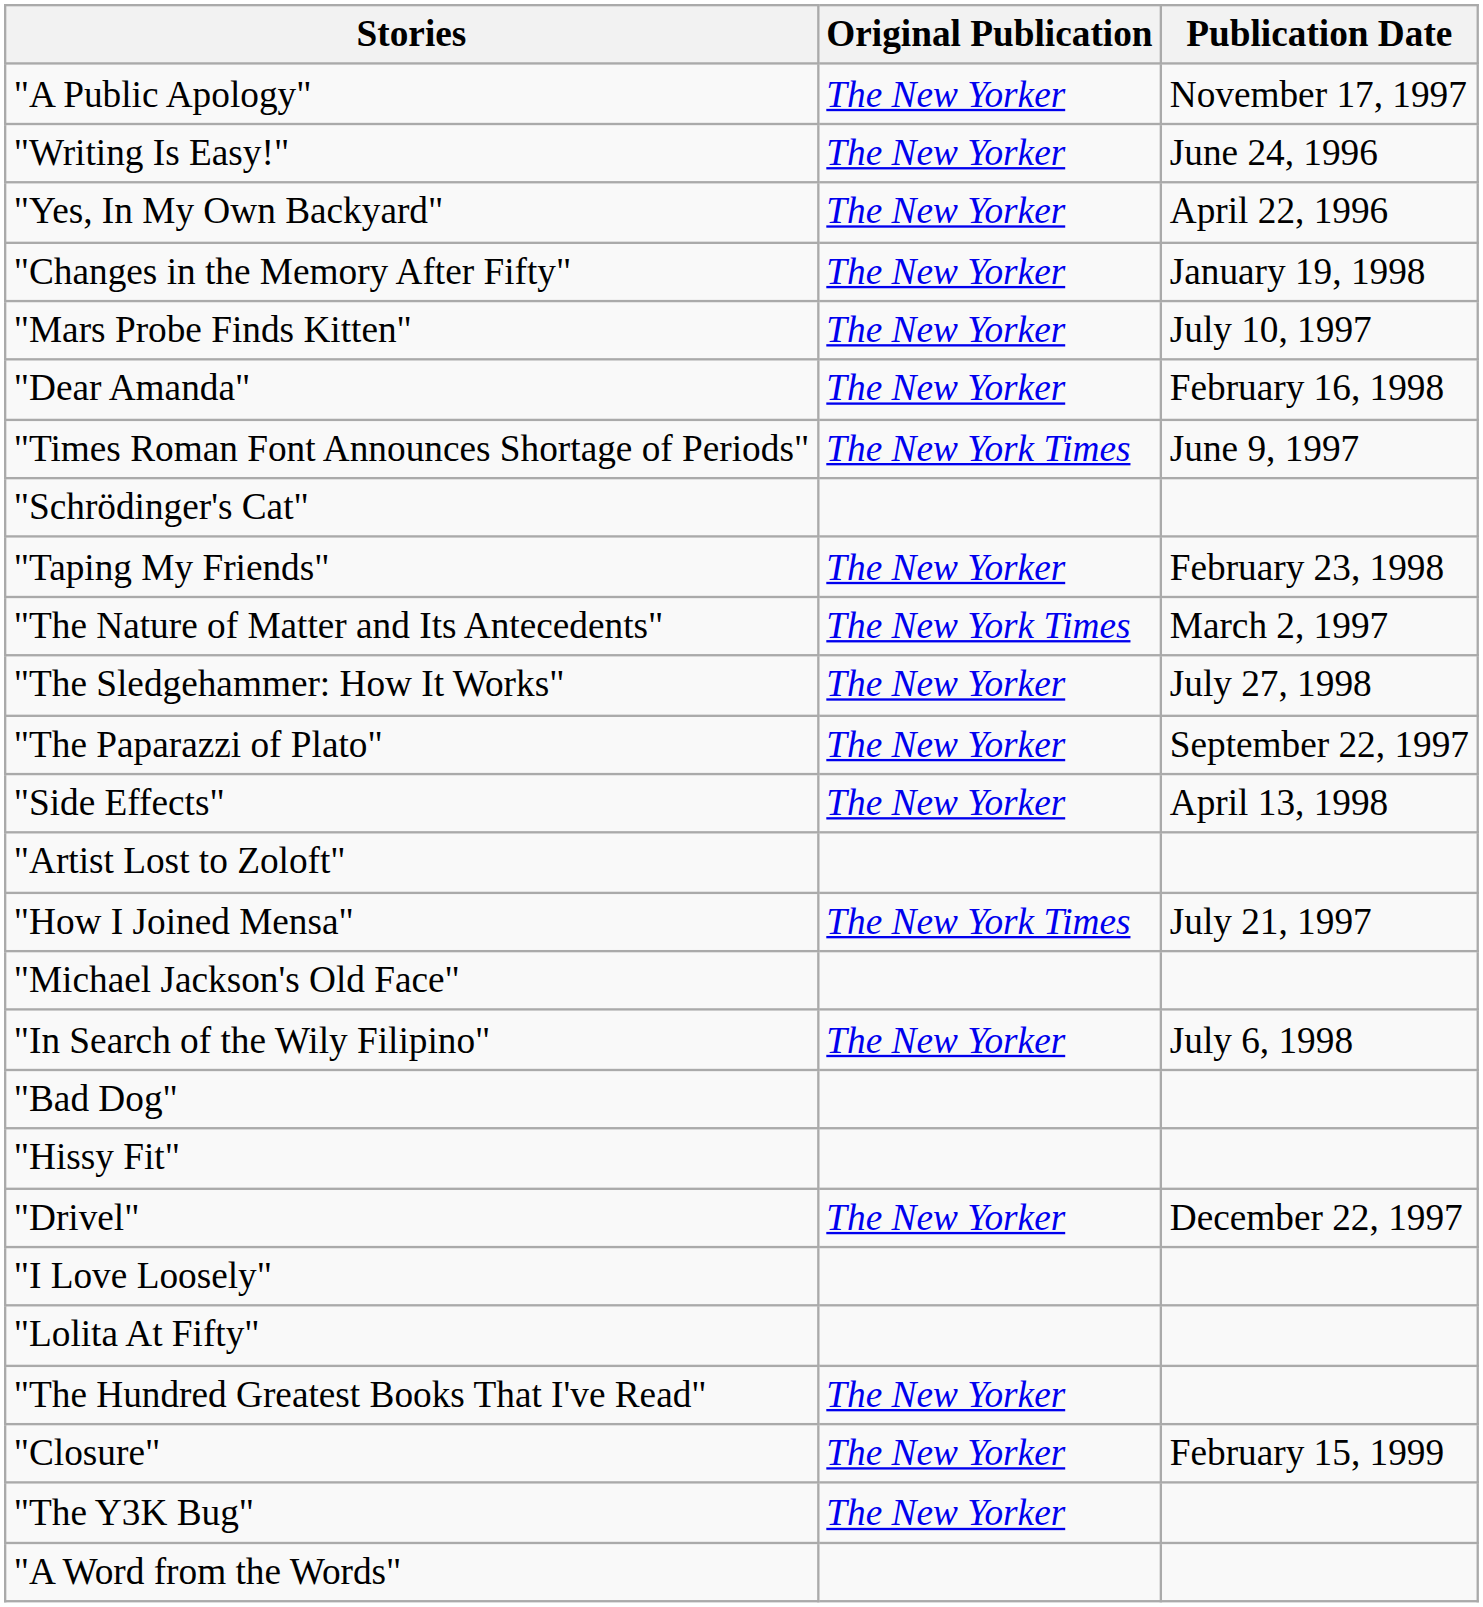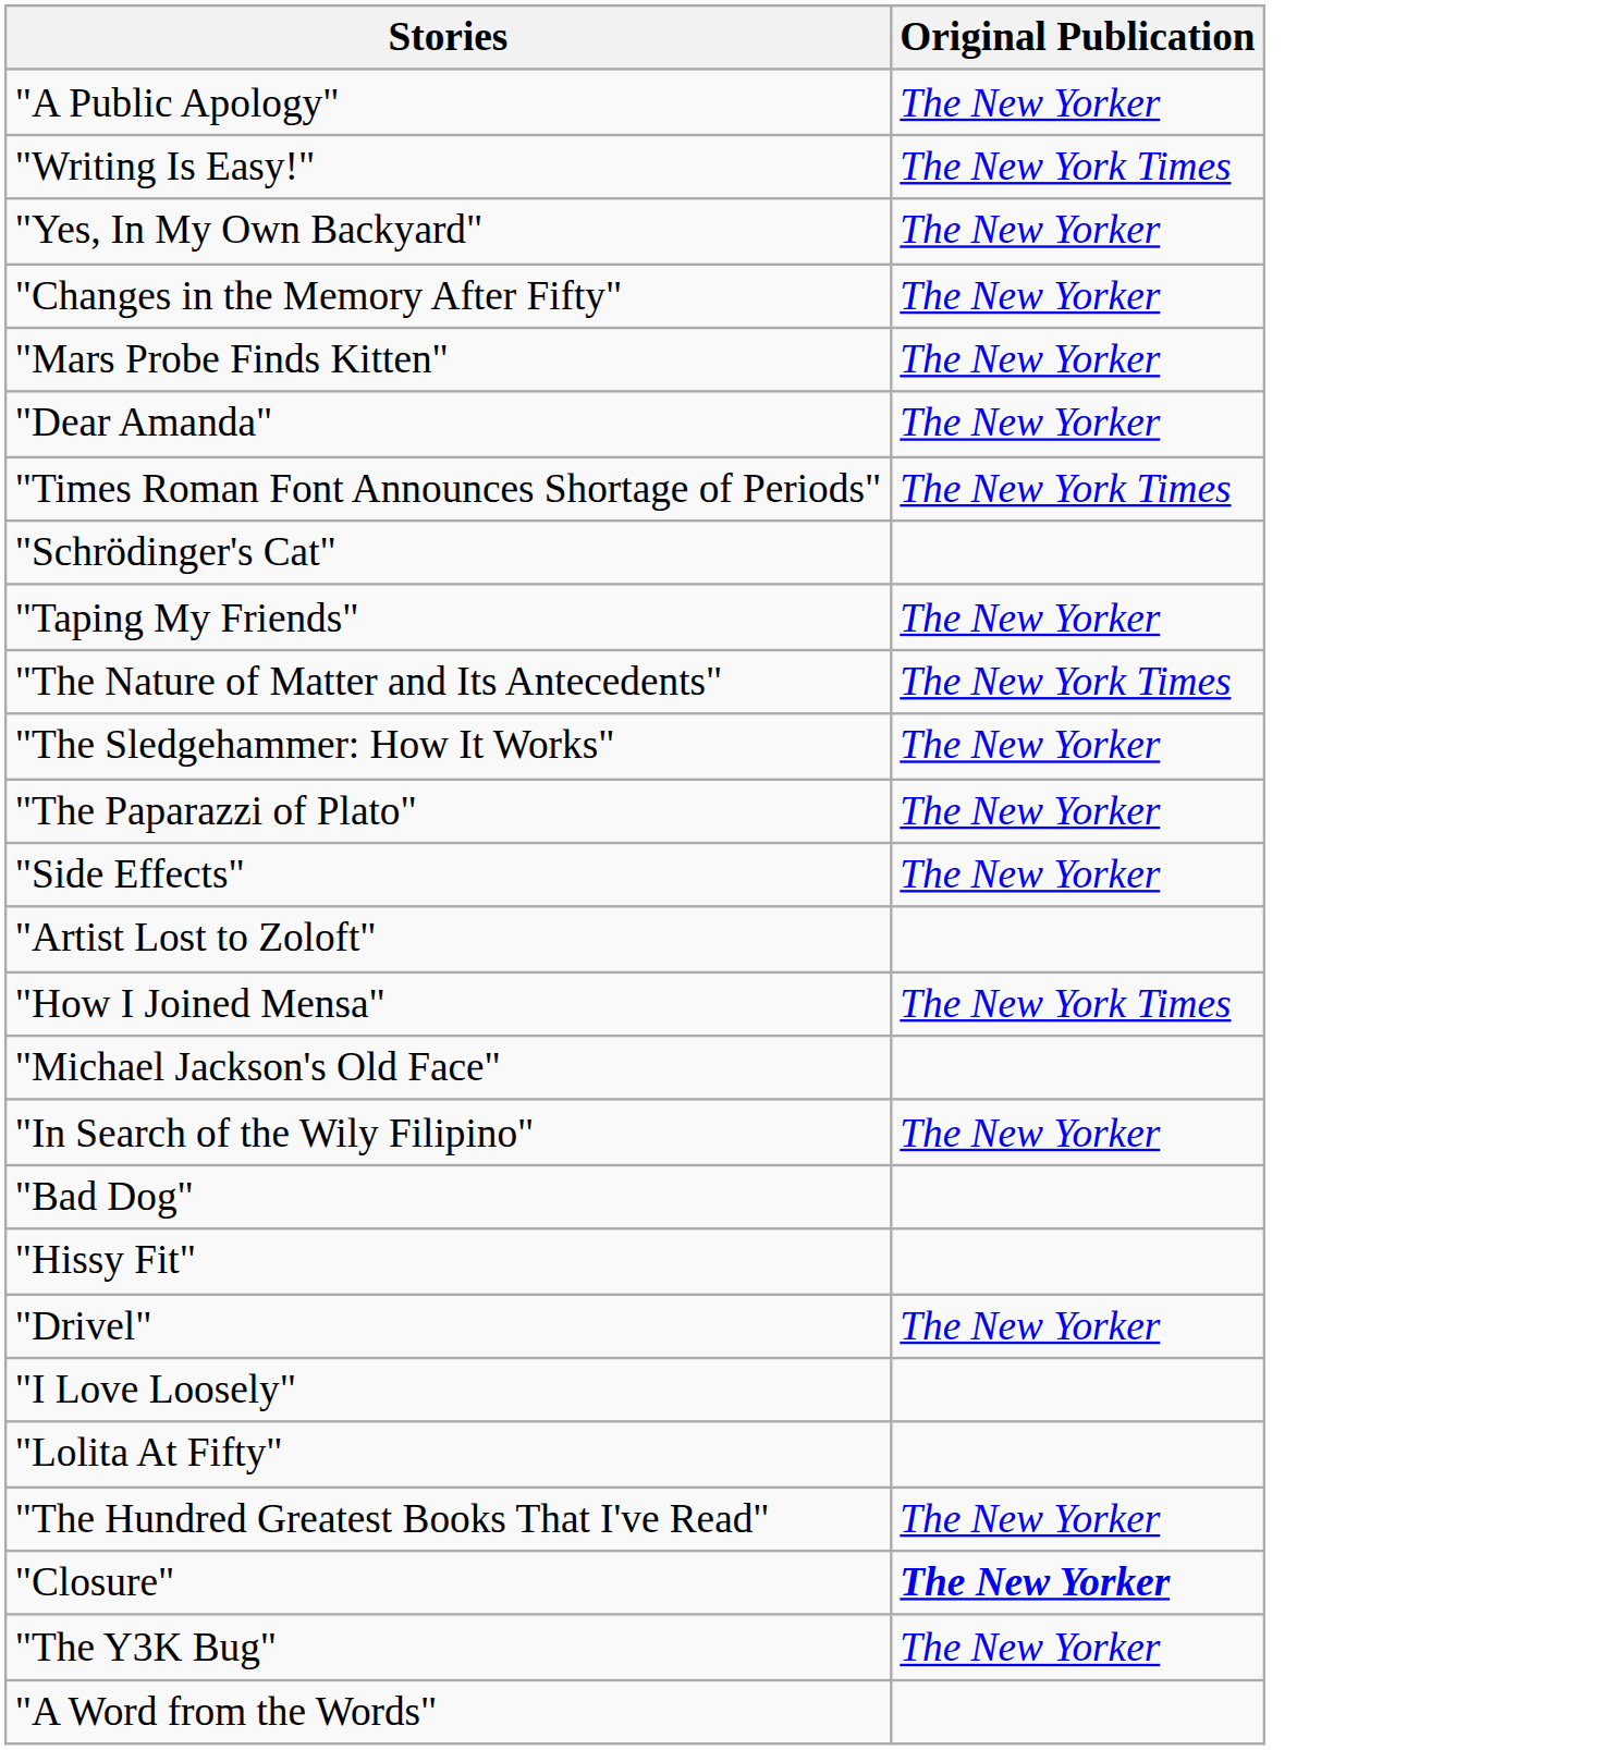- column: Publication Date | November 17, 1997 | June 24, 1996 | April 22, 1996 | January 19, 1998 | July 10, 1997 | February 16, 1998 | June 9, 1997 | February 23, 1998 | March 2, 1997 | July 27, 1998 | September 22, 1997 | April 13, 1998 | July 21, 1997 | July 6, 1998 | December 22, 1997 | February 15, 1999
"Writing Is Easy!" | Original Publication: The New Yorker -> The New York Times
"Closure" | Original Publication: normal -> bold
